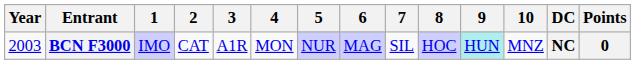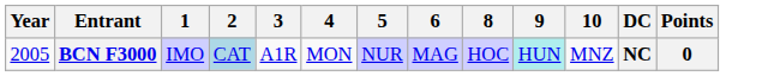- column: 7 | SIL
BCN F3000 | Year: 2003 -> 2005
BCN F3000 | 2: no background -> lightblue background
